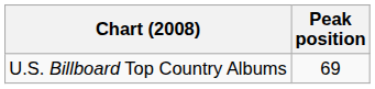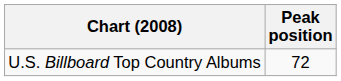U.S. Billboard Top Country Albums | Peak position: 69 -> 72
